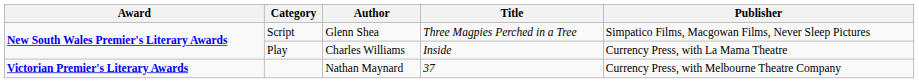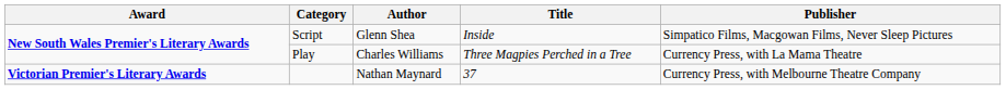Script | Title: Three Magpies Perched in a Tree -> Inside
Play | Title: Inside -> Three Magpies Perched in a Tree
